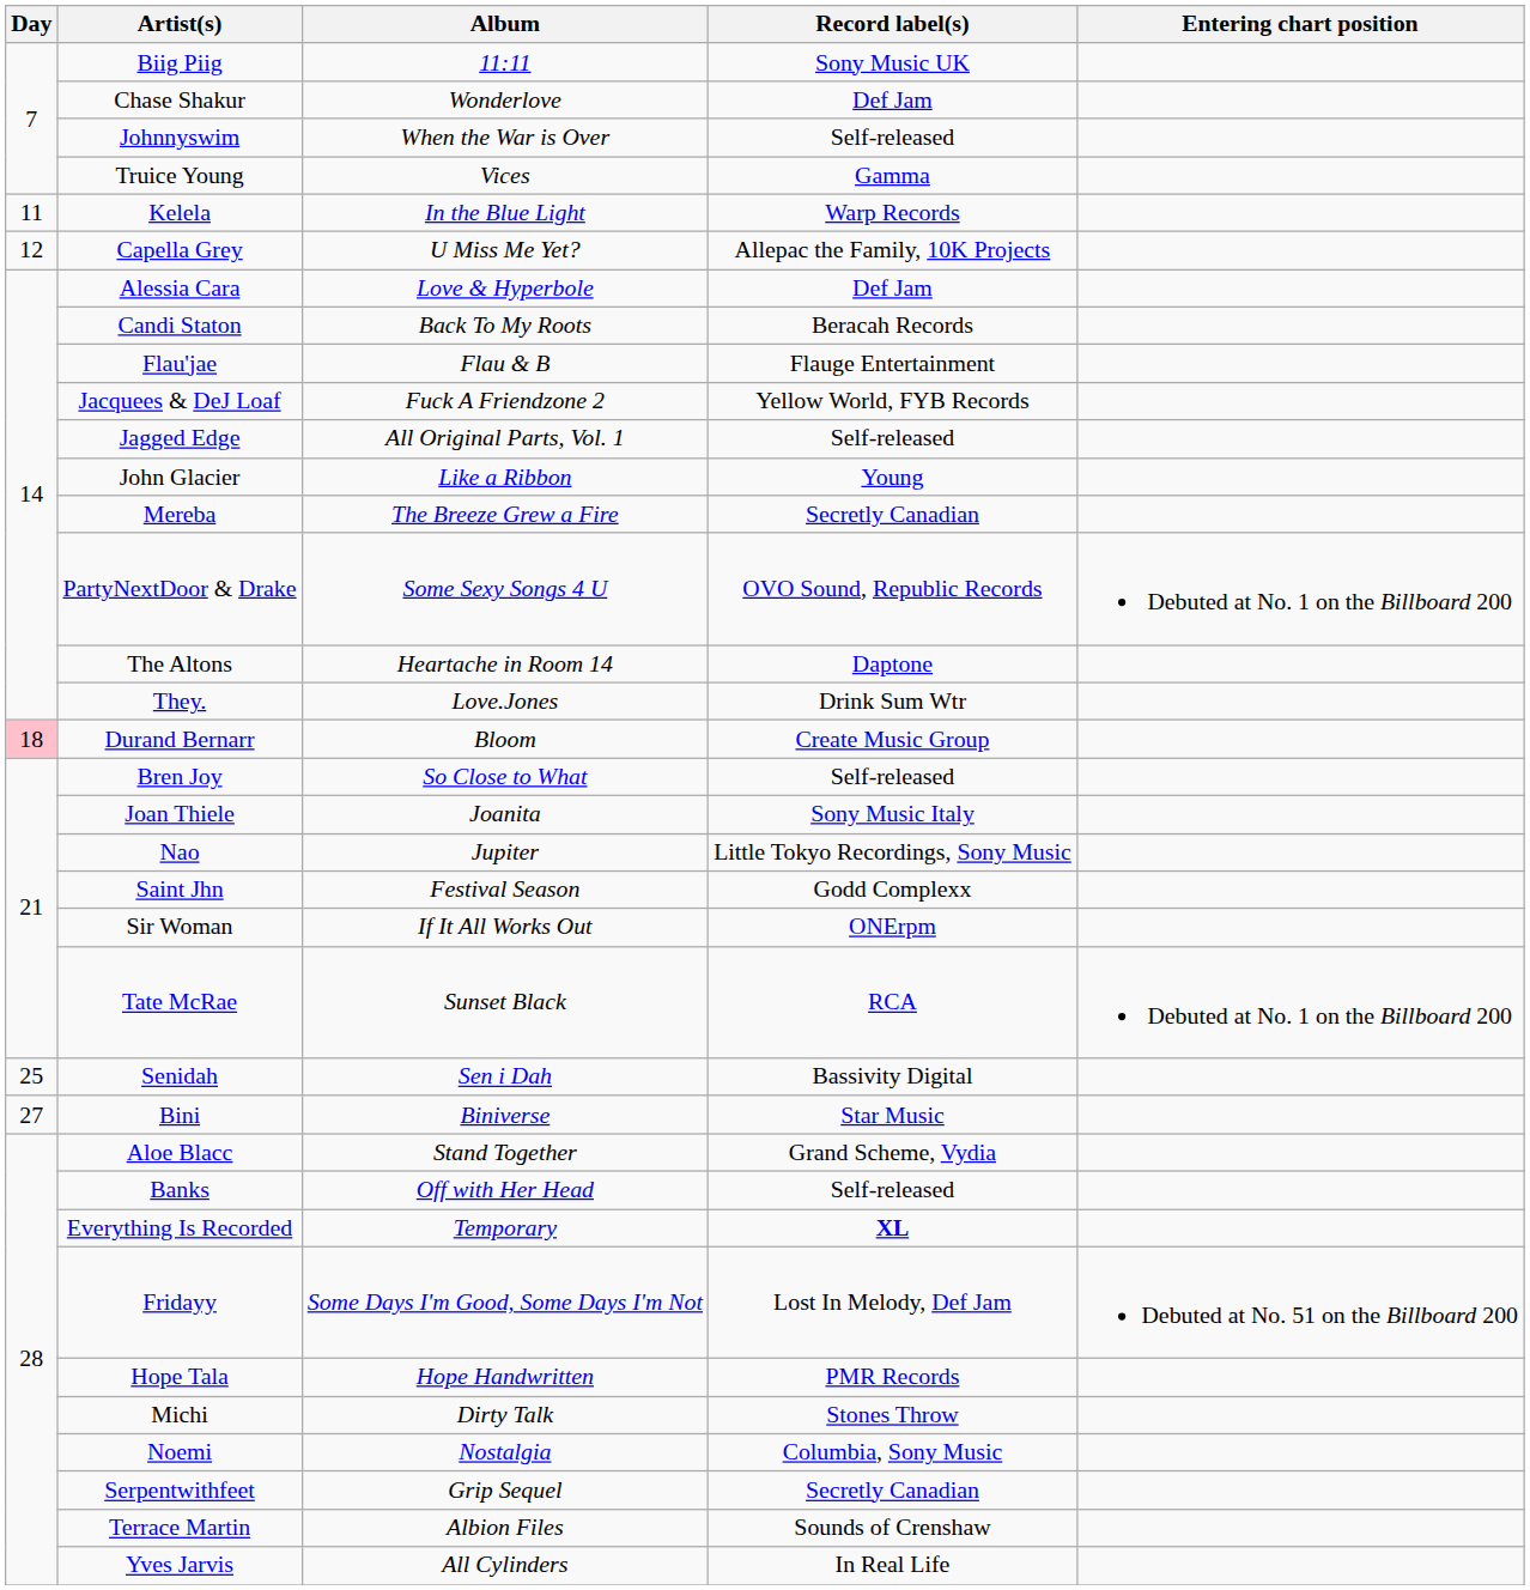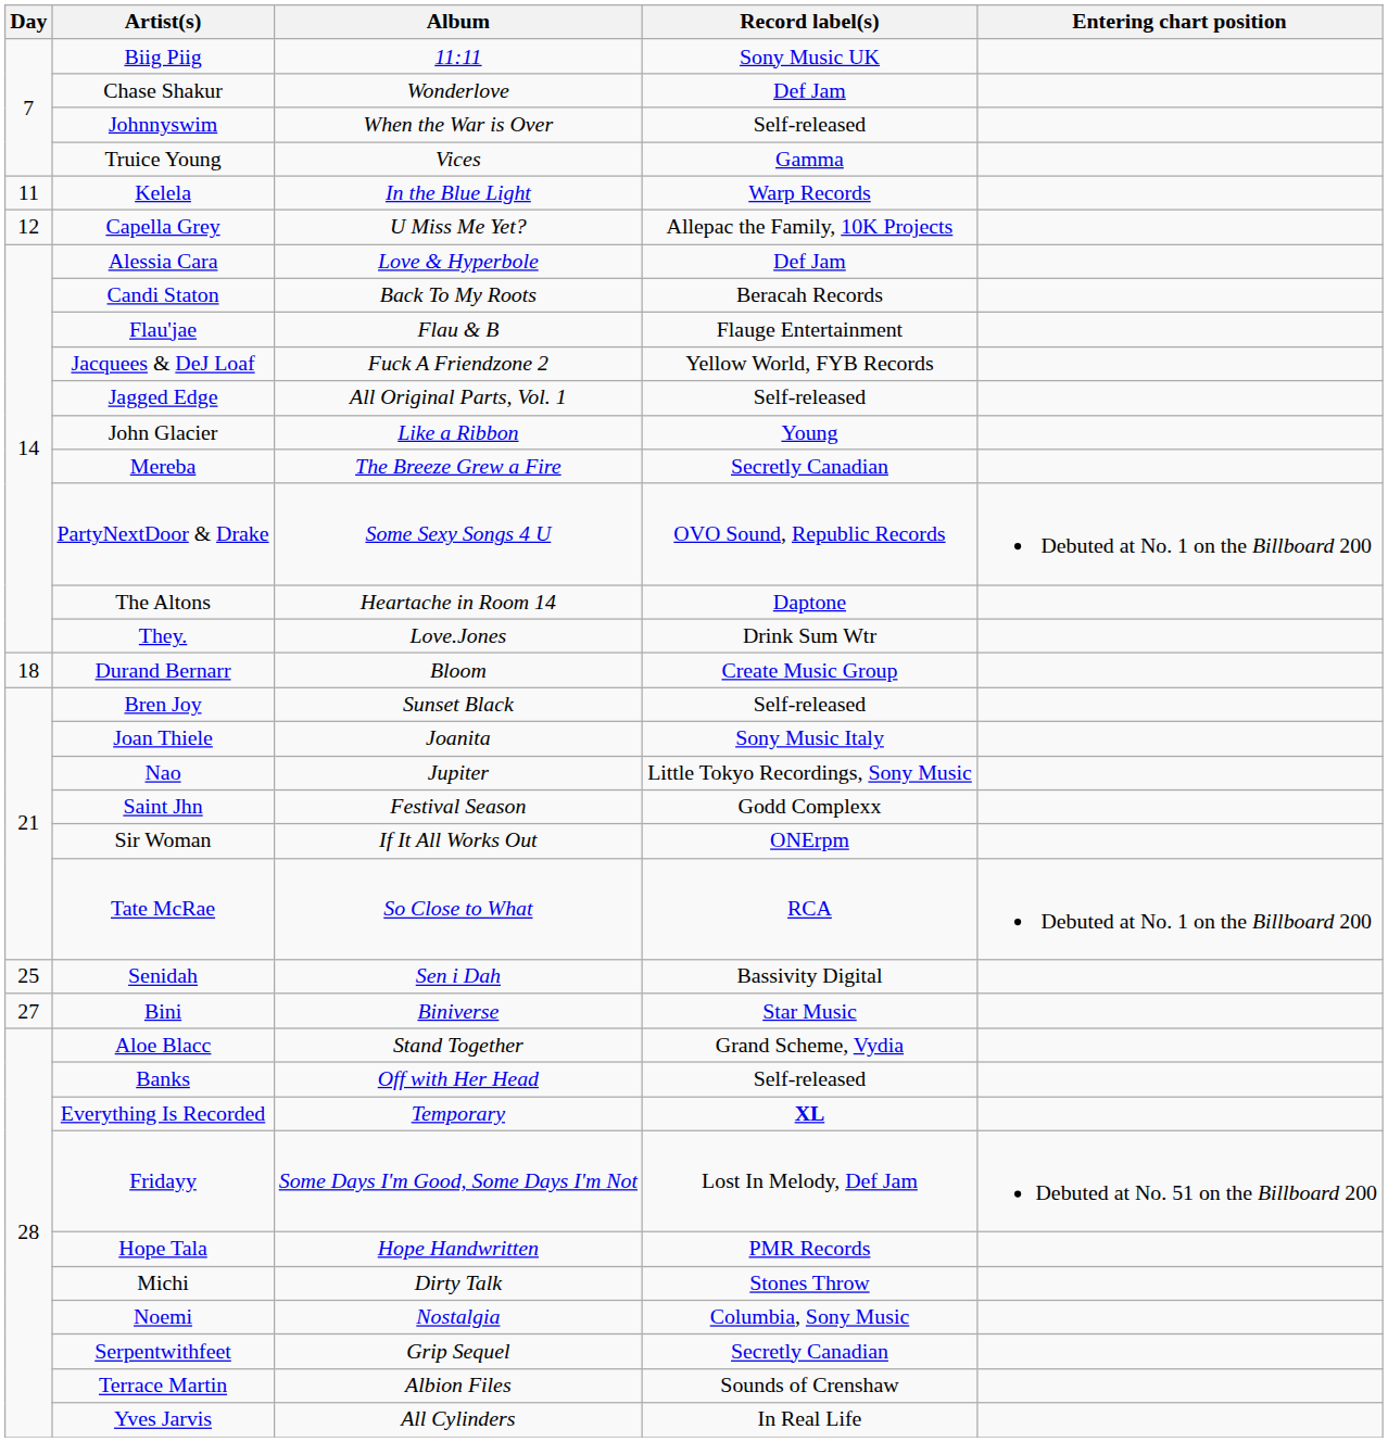Durand Bernarr | Day: pink background -> no background
Bren Joy | Album: So Close to What -> Sunset Black
Tate McRae | Album: Sunset Black -> So Close to What
